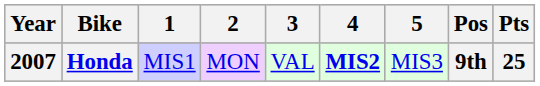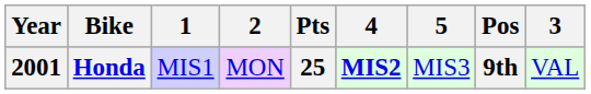columns swapped: 3 <-> Pts
Honda | Year: 2007 -> 2001
